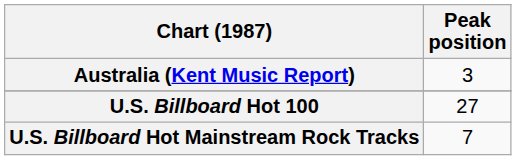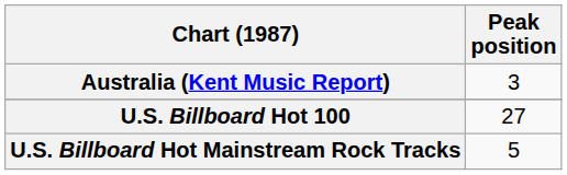U.S. Billboard Hot Mainstream Rock Tracks | Peak position: 7 -> 5
